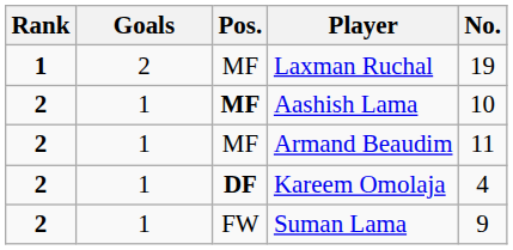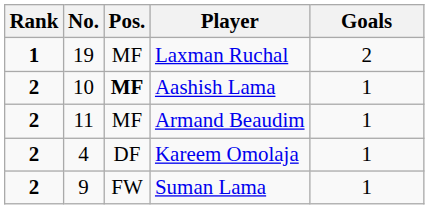columns swapped: No. <-> Goals
Kareem Omolaja | Pos.: bold -> normal
